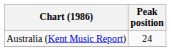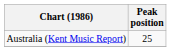Australia (Kent Music Report) | Peak position: 24 -> 25
